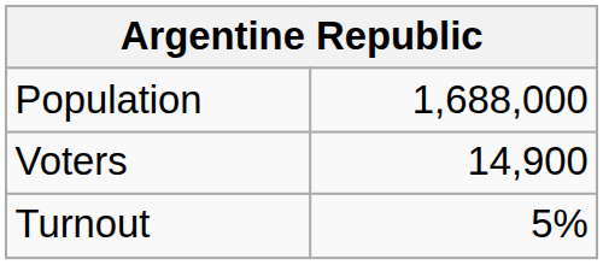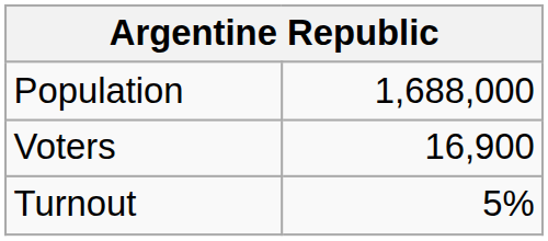Voters | column 2: 14,900 -> 16,900
